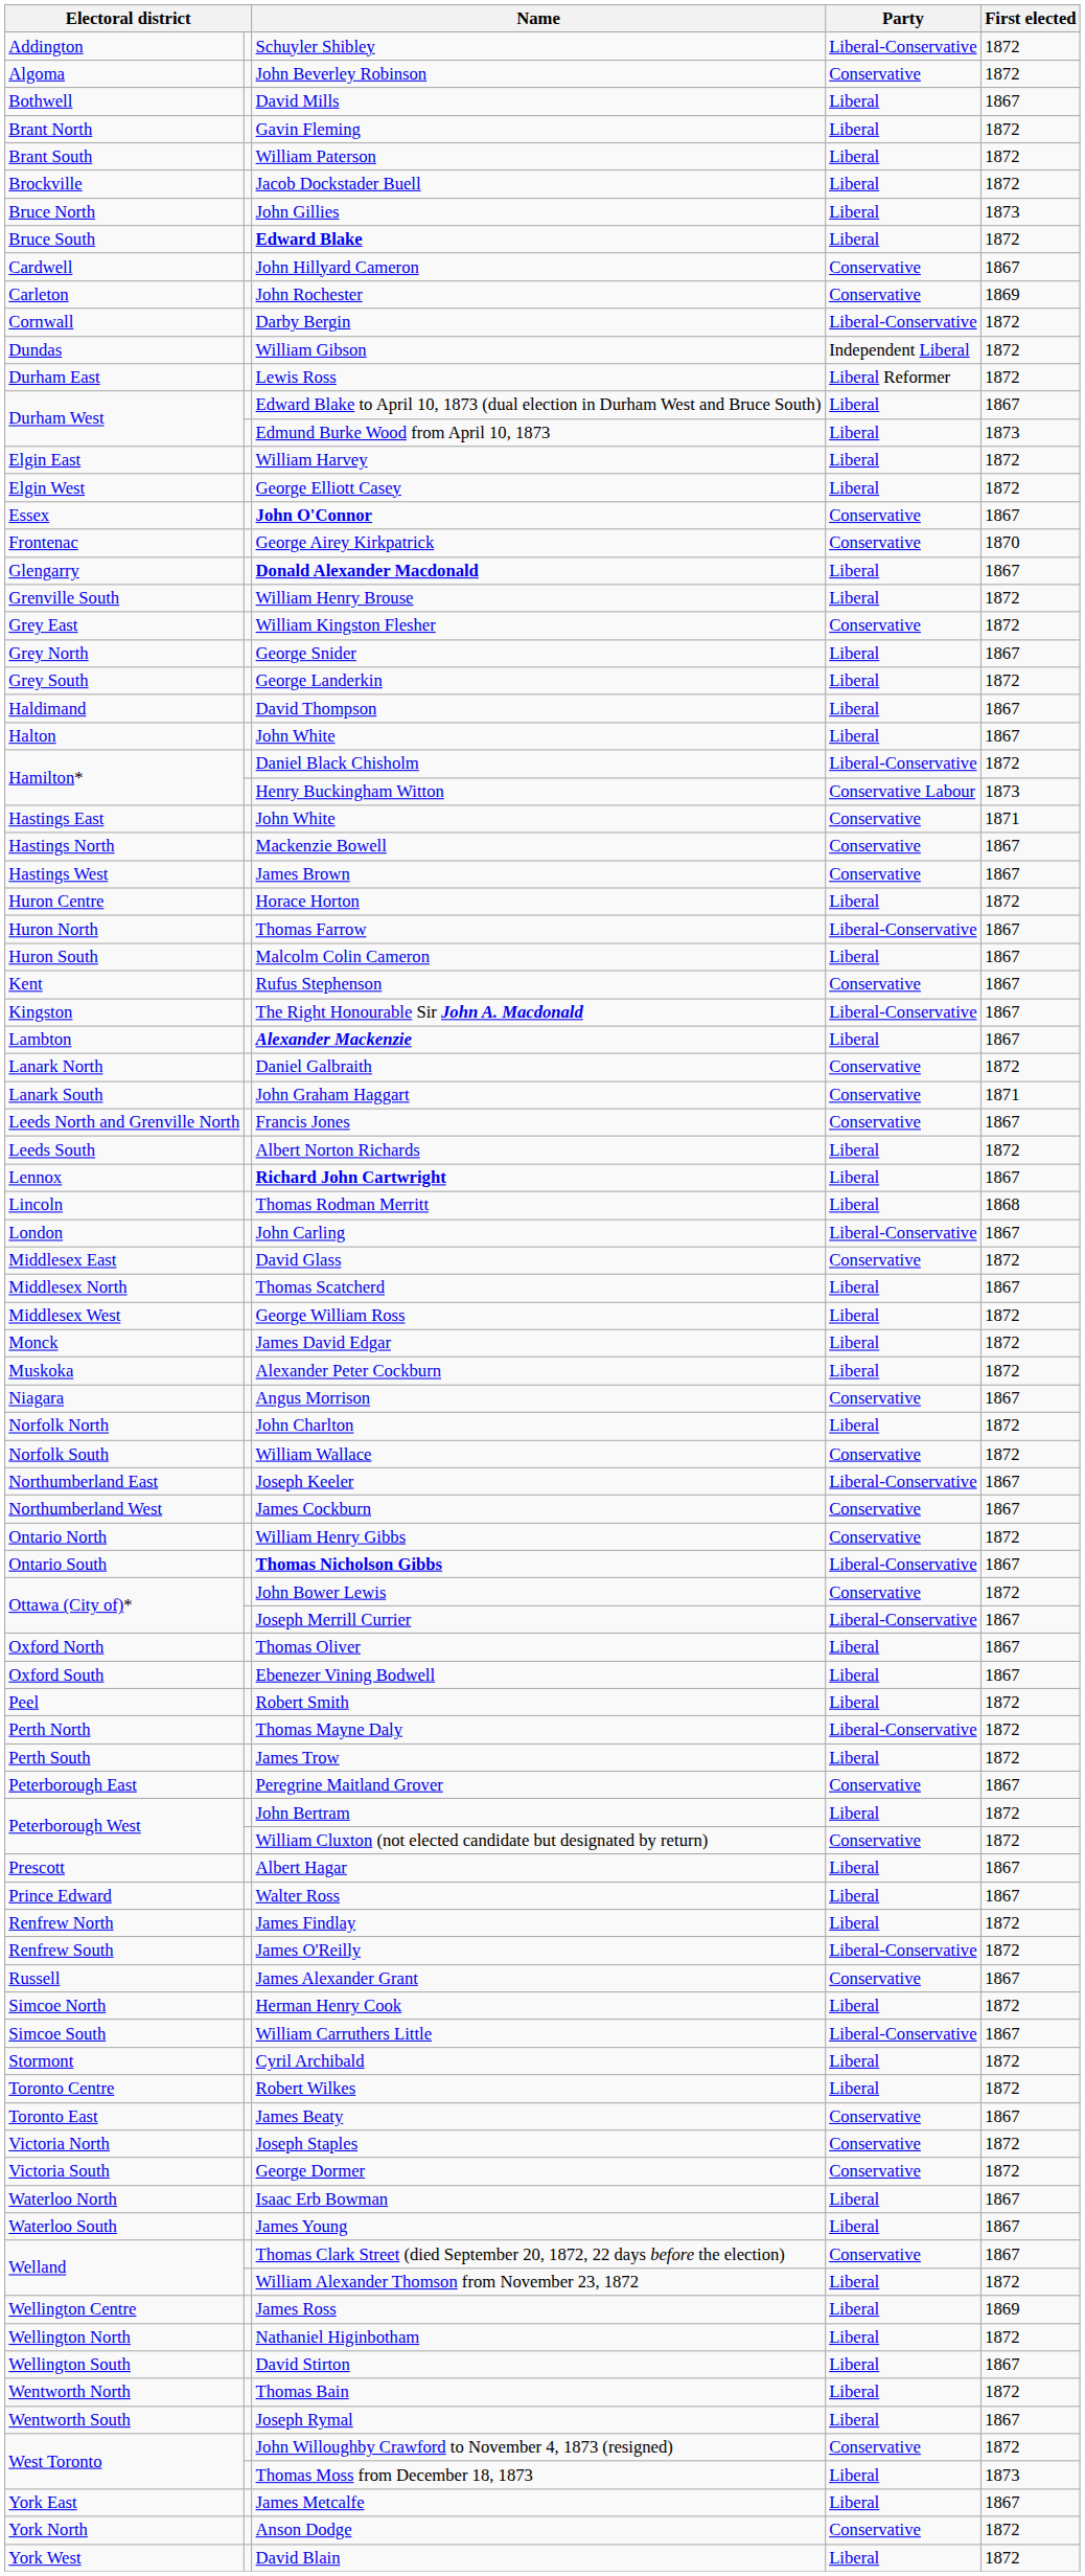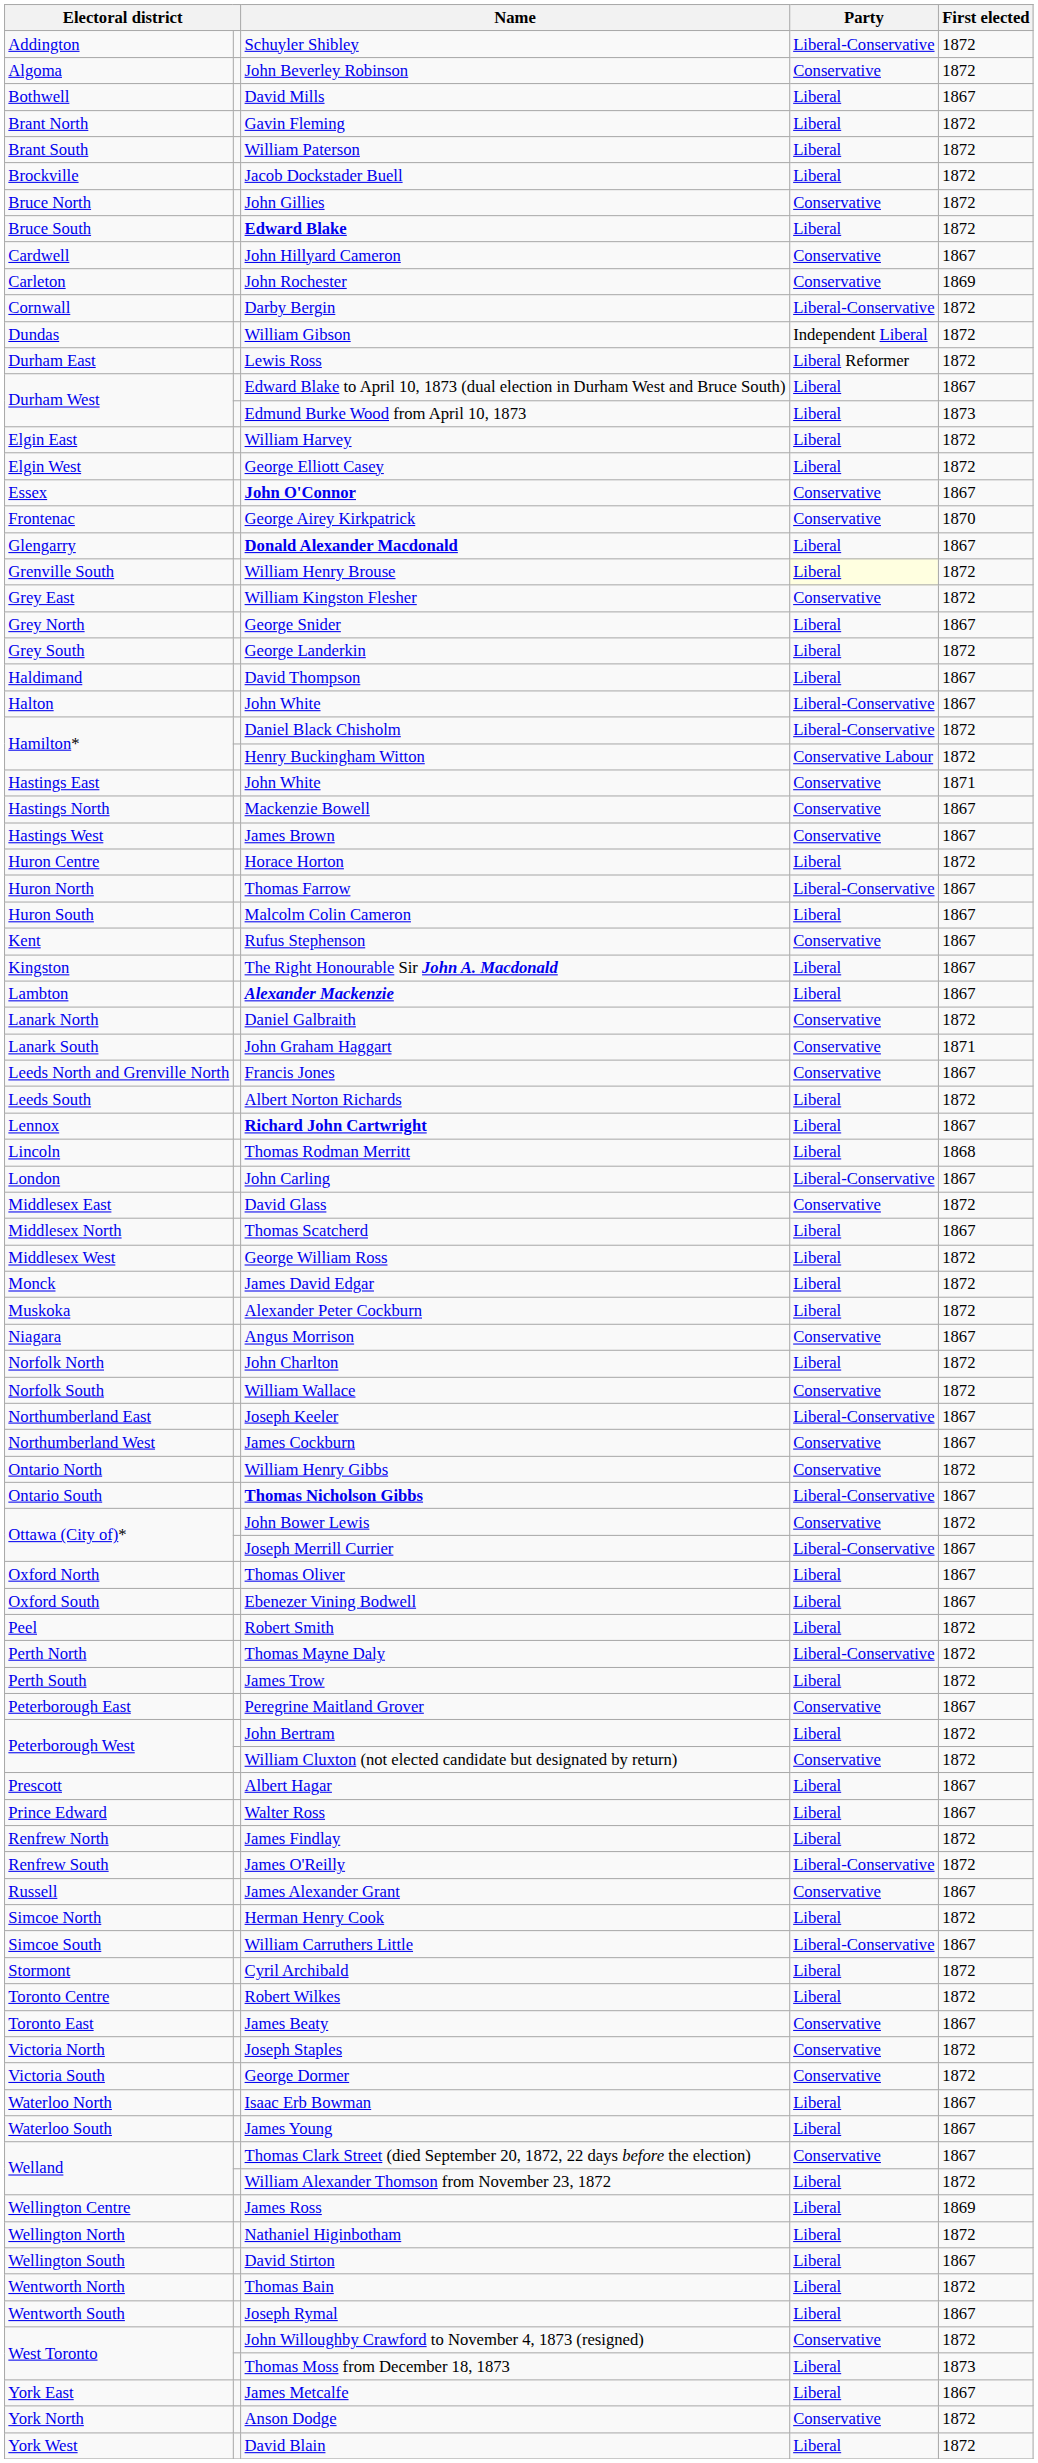John Gillies | Party: Liberal -> Conservative
John Gillies | First elected: 1873 -> 1872
William Henry Brouse | Party: no background -> lightyellow background
Halton / John White | Party: Liberal -> Liberal-Conservative
Henry Buckingham Witton | First elected: 1873 -> 1872
The Right Honourable Sir John A. Macdonald | Party: Liberal-Conservative -> Liberal
